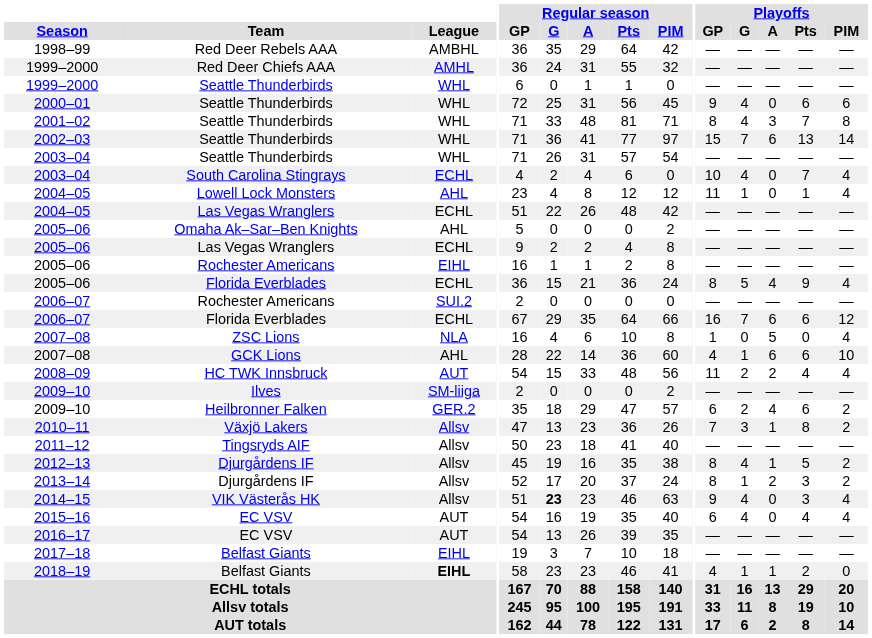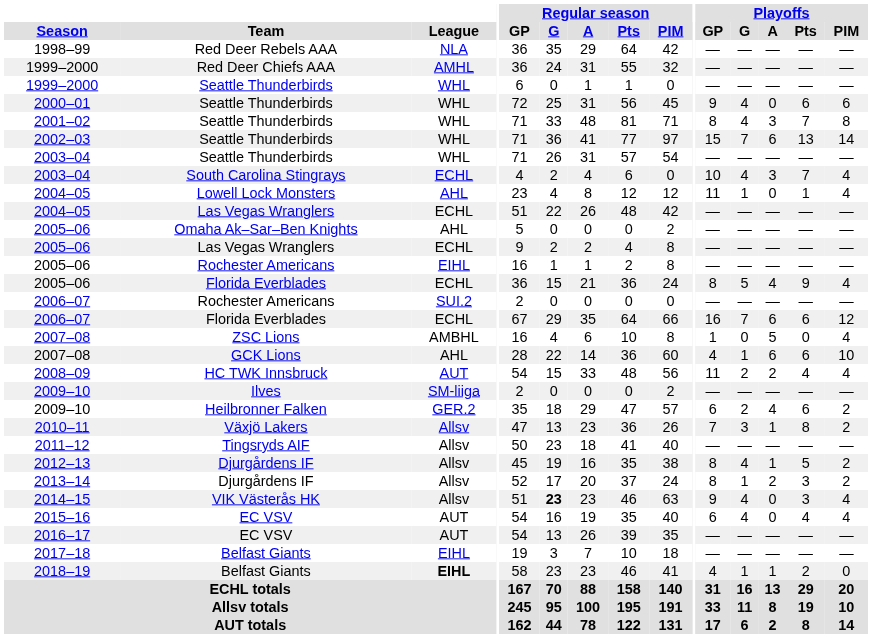1998–99 | League: AMBHL -> NLA
2003–04 / South Carolina Stingrays | Playoffs / A: 0 -> 3
2007–08 / ZSC Lions | League: NLA -> AMBHL
